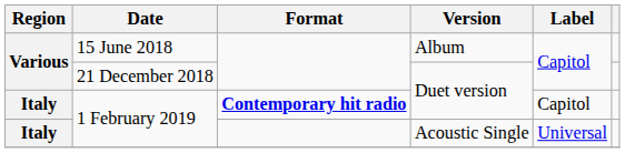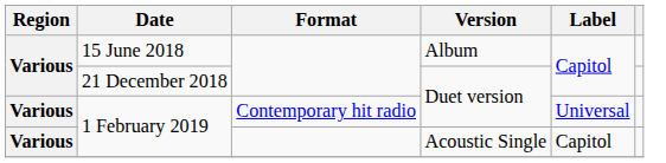1 February 2019 / Duet version | Region: Italy -> Various
1 February 2019 / Duet version | Format: bold -> normal
1 February 2019 / Duet version | Label: Capitol -> Universal
1 February 2019 / Acoustic Single | Region: Italy -> Various
1 February 2019 / Acoustic Single | Label: Universal -> Capitol
